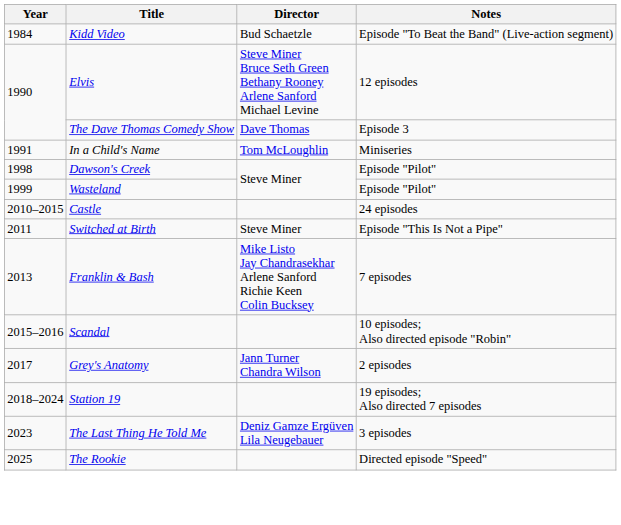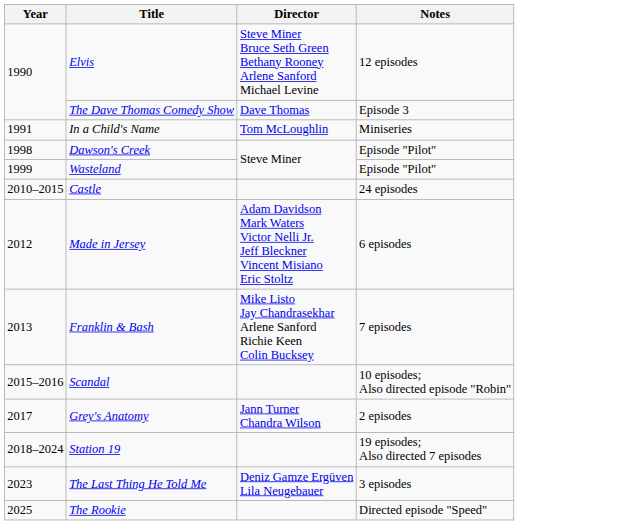- row: 1984 | Kidd Video | Bud Schaetzle | Episode "To Beat the Band" (Live-action segment)
- row: 2011 | Switched at Birth | Steve Miner | Episode "This Is Not a Pipe"
+ row: 2012 | Made in Jersey | Adam Davidson Mark Waters Victor Nelli Jr. Jeff Bleckner Vincent Misiano Eric Stoltz | 6 episodes
